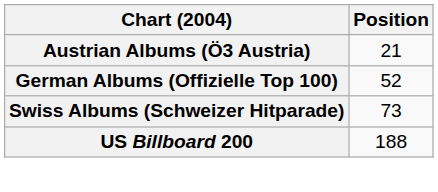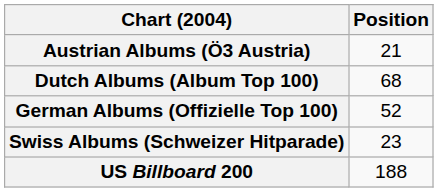+ row: Dutch Albums (Album Top 100) | 68
Swiss Albums (Schweizer Hitparade) | Position: 73 -> 23
